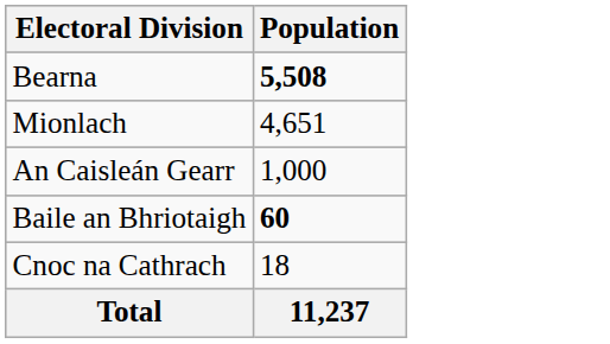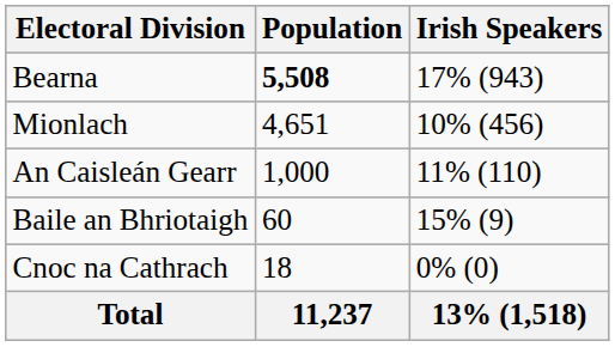+ column: Irish Speakers | 17% (943) | 10% (456) | 11% (110) | 15% (9) | 0% (0) | 13% (1,518)
Baile an Bhriotaigh | Population: bold -> normal
